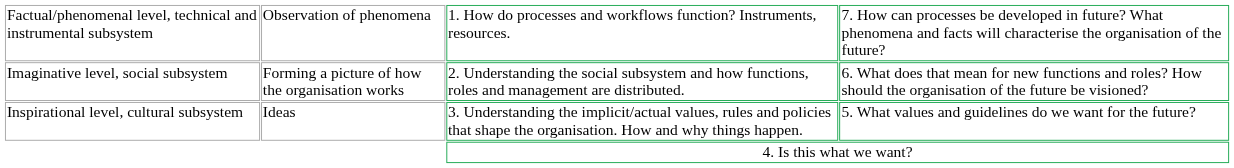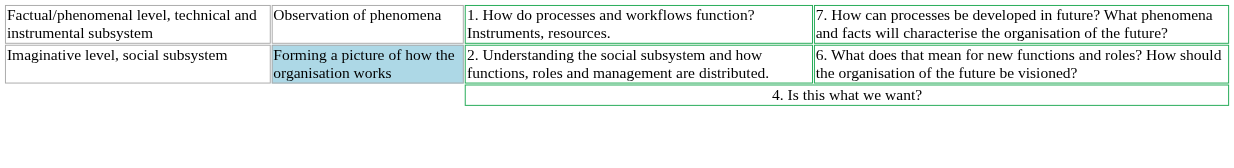Imaginative level, social subsystem | column 2: no background -> lightblue background
- row: Inspirational level, cultural subsystem | Ideas | 3. Understanding the implicit/actual values, rules and policies that shape the organisation. How and why things happen. | 5. What values and guidelines do we want for the future?
